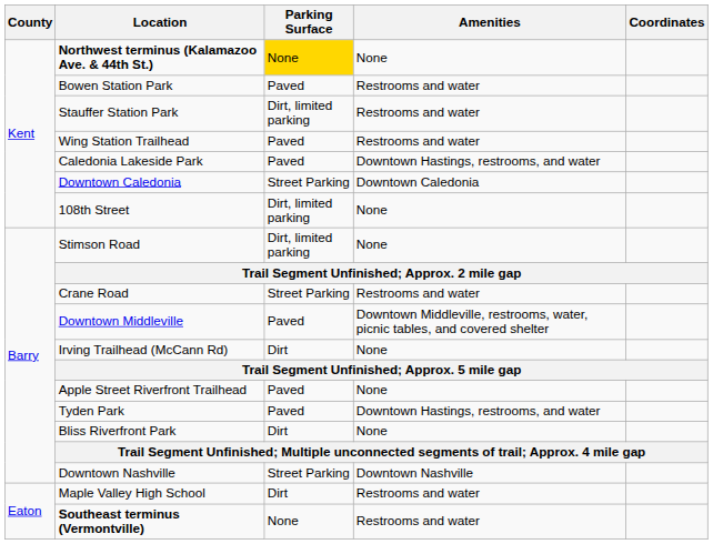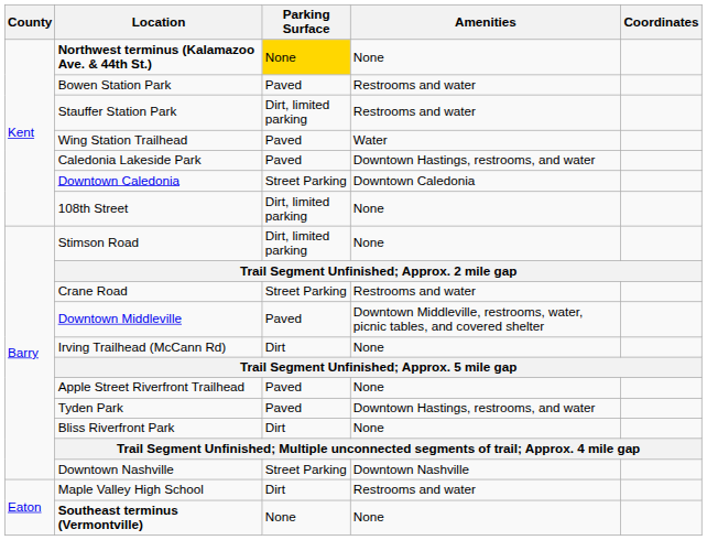Wing Station Trailhead | Amenities: Restrooms and water -> Water
Southeast terminus (Vermontville) | Amenities: Restrooms and water -> None
